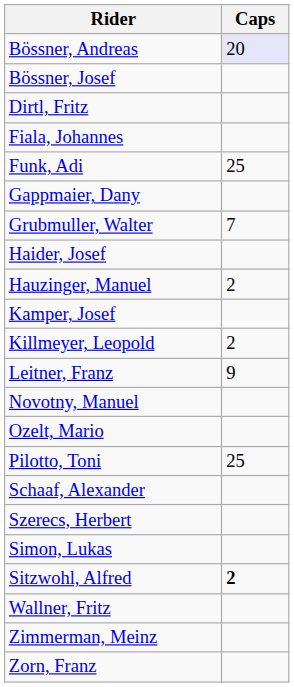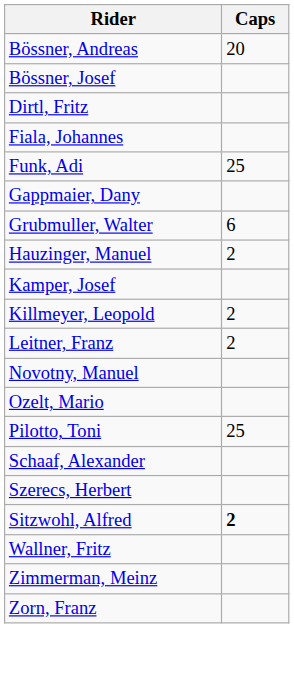Bössner, Andreas | Caps: lavender background -> no background
Grubmuller, Walter | Caps: 7 -> 6
- row: Haider, Josef
Leitner, Franz | Caps: 9 -> 2
- row: Simon, Lukas
